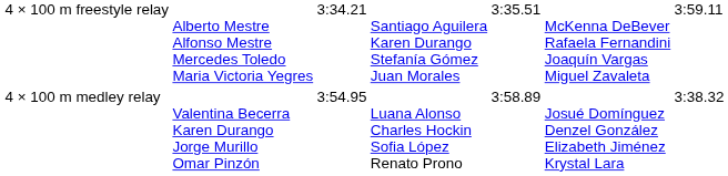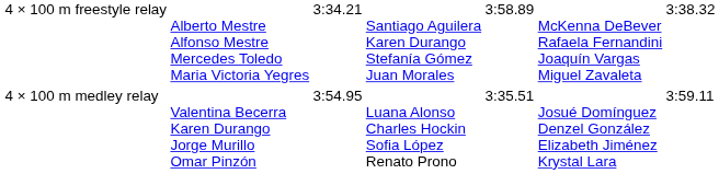4 × 100 m freestyle relay | column 5: 3:35.51 -> 3:58.89
4 × 100 m freestyle relay | column 7: 3:59.11 -> 3:38.32
4 × 100 m medley relay | column 5: 3:58.89 -> 3:35.51
4 × 100 m medley relay | column 7: 3:38.32 -> 3:59.11
